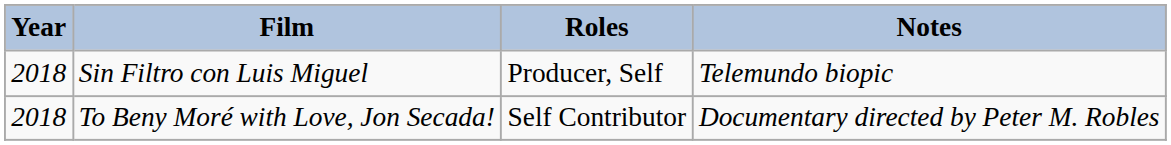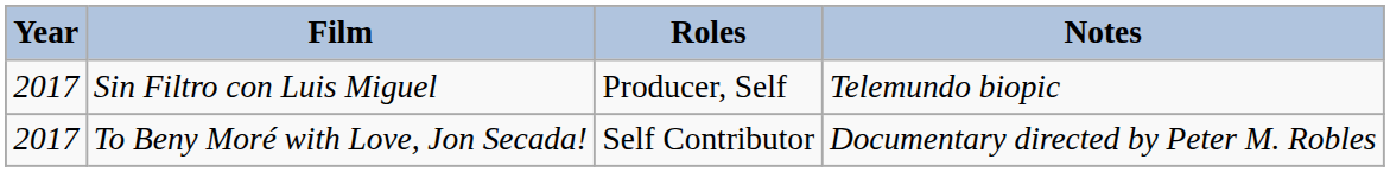Sin Filtro con Luis Miguel | Year: 2018 -> 2017
To Beny Moré with Love, Jon Secada! | Year: 2018 -> 2017
